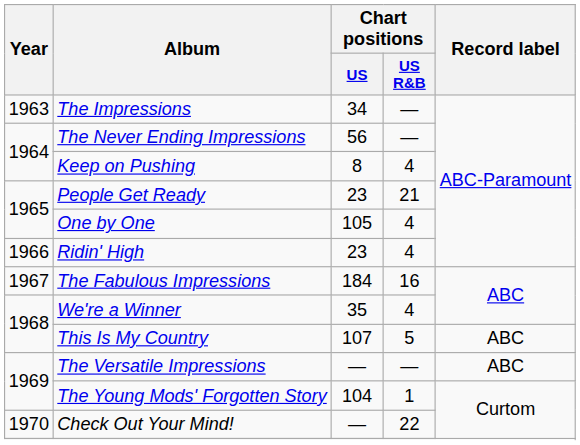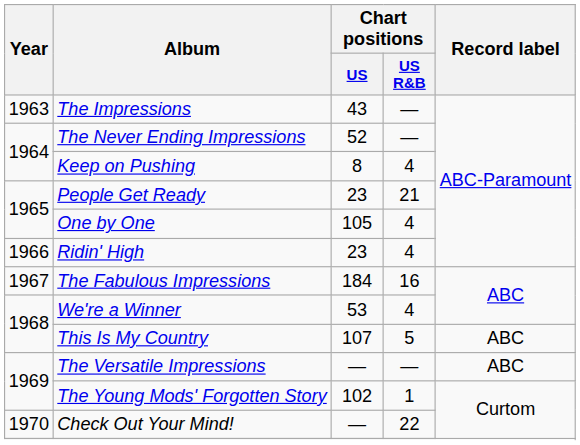The Impressions | Chart positions / US: 34 -> 43
The Never Ending Impressions | Chart positions / US: 56 -> 52
We're a Winner | Chart positions / US: 35 -> 53
The Young Mods' Forgotten Story | Chart positions / US: 104 -> 102
